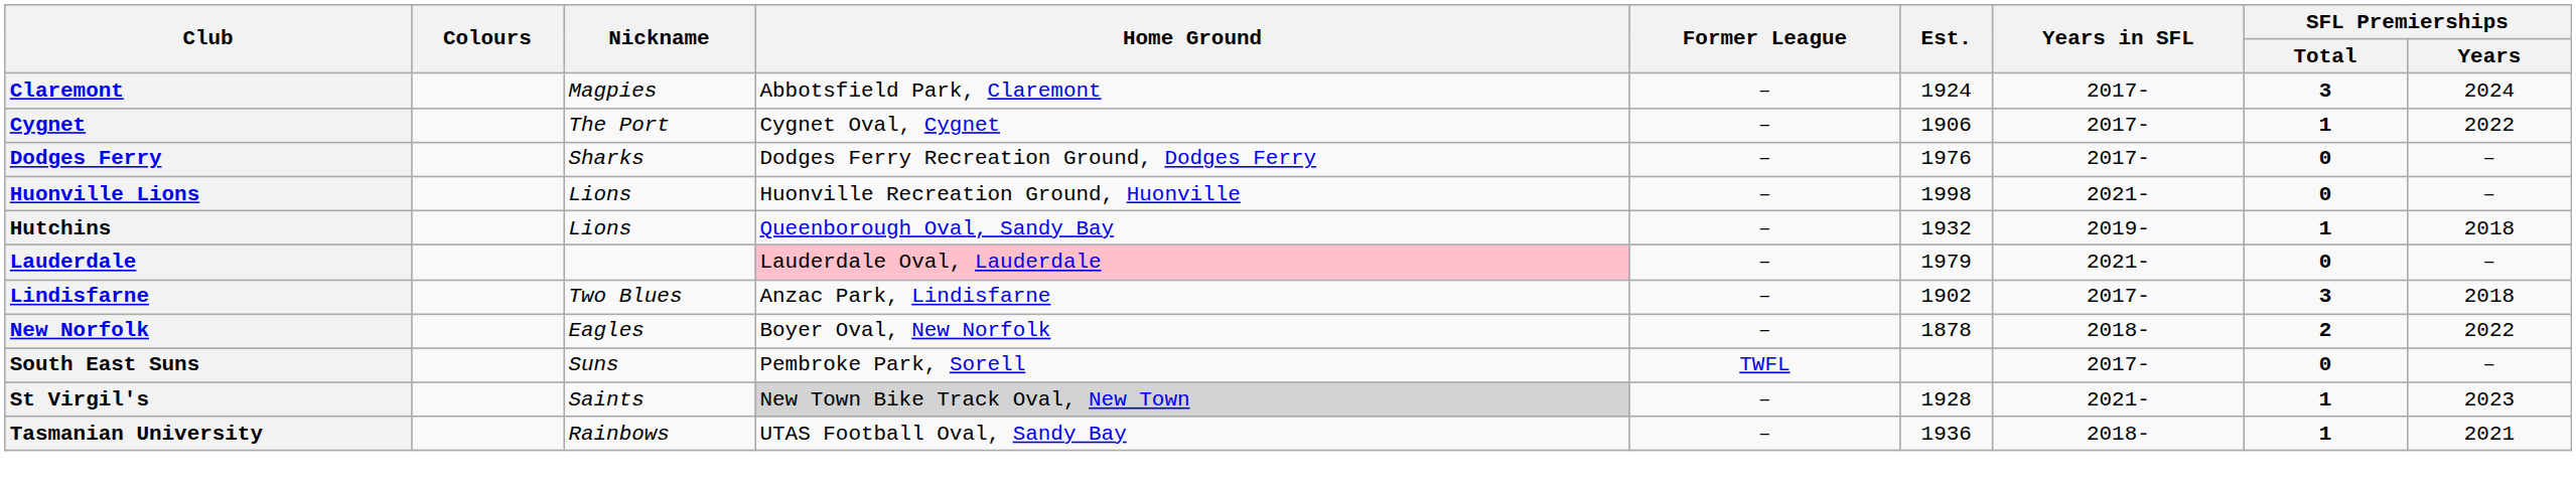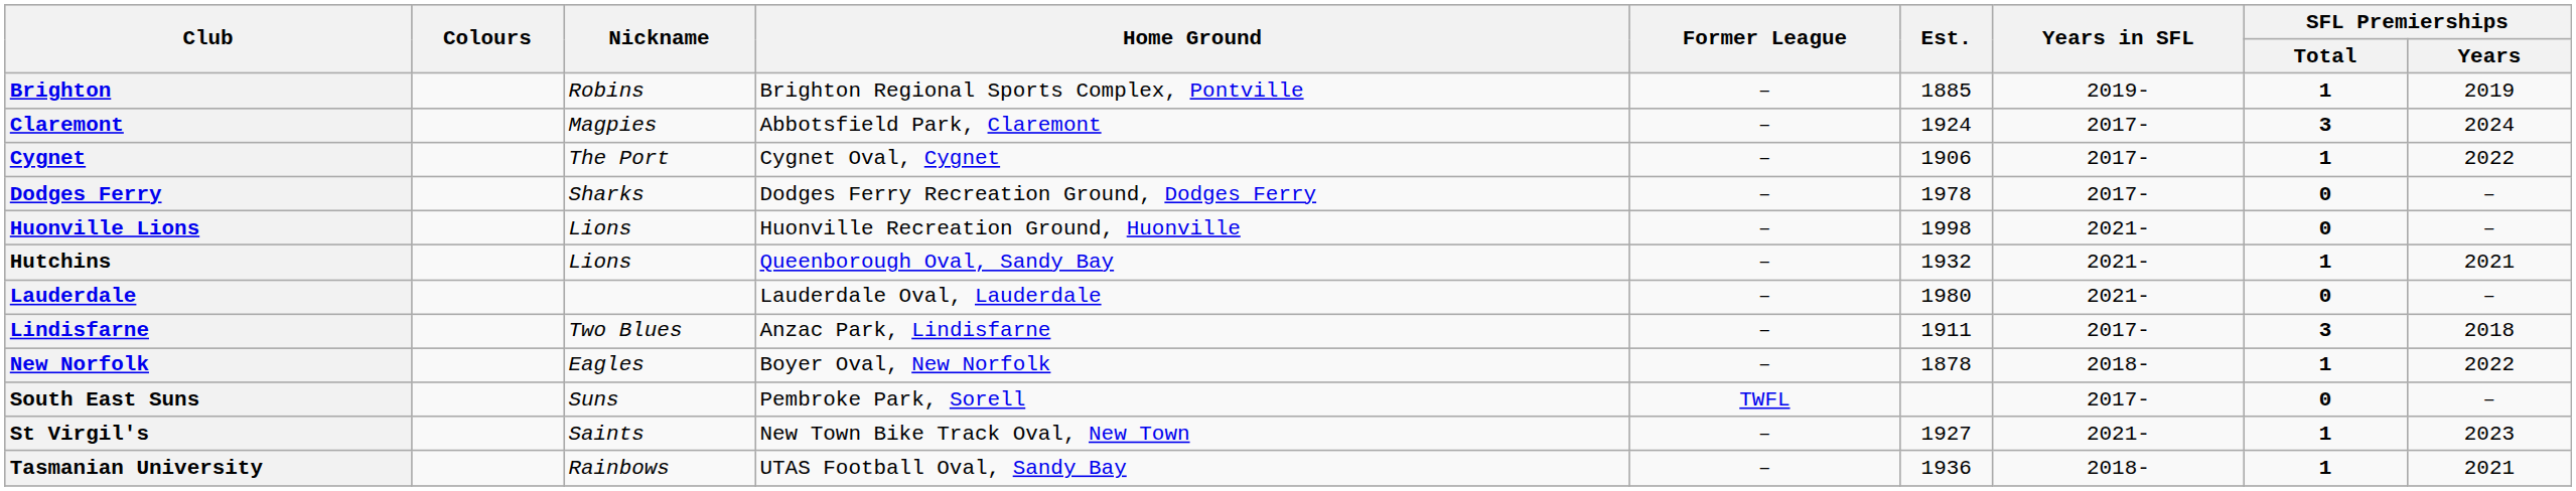+ row: Brighton | Robins | Brighton Regional Sports Complex, Pontville | – | 1885 | 2019- | 1 | 2019
Dodges Ferry | Est.: 1976 -> 1978
Hutchins | Years in SFL: 2019- -> 2021-
Hutchins | SFL Premierships / Years: 2018 -> 2021
Lauderdale | Home Ground: pink background -> no background
Lauderdale | Est.: 1979 -> 1980
Lindisfarne | Est.: 1902 -> 1911
New Norfolk | SFL Premierships / Total: 2 -> 1
St Virgil's | Home Ground: lightgrey background -> no background
St Virgil's | Est.: 1928 -> 1927
